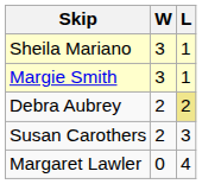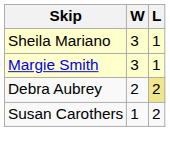Susan Carothers | W: 2 -> 1
Susan Carothers | L: 3 -> 2
- row: Margaret Lawler | 0 | 4
